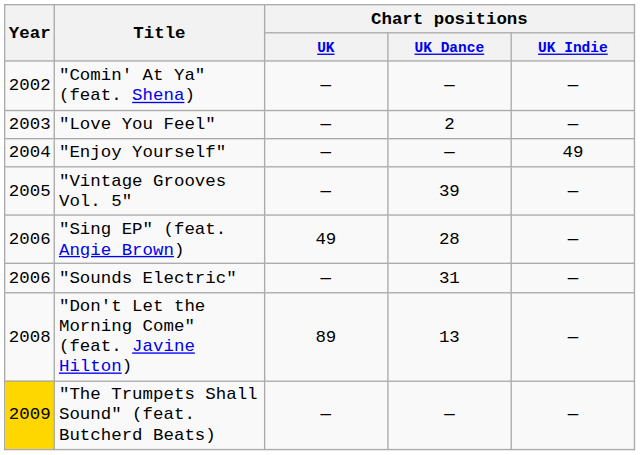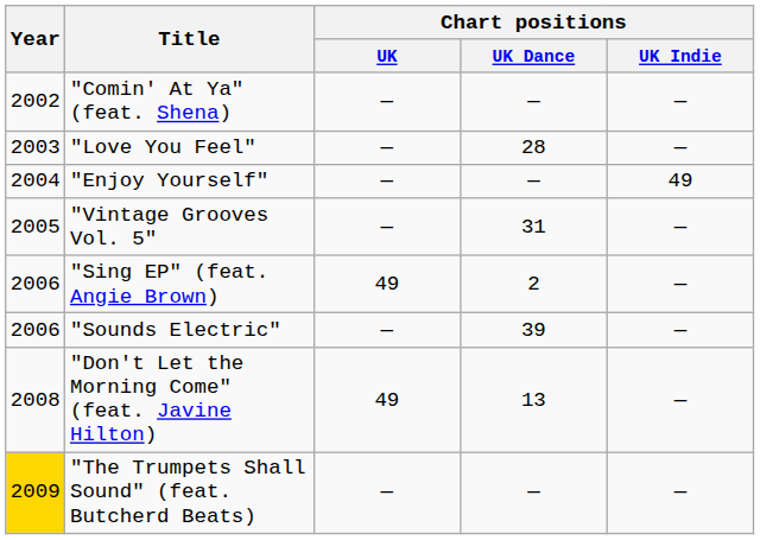"Love You Feel" | Chart positions / UK Dance: 2 -> 28
"Vintage Grooves Vol. 5" | Chart positions / UK Dance: 39 -> 31
"Sing EP" (feat. Angie Brown) | Chart positions / UK Dance: 28 -> 2
"Sounds Electric" | Chart positions / UK Dance: 31 -> 39
"Don't Let the Morning Come" (feat. Javine Hilton) | Chart positions / UK: 89 -> 49
